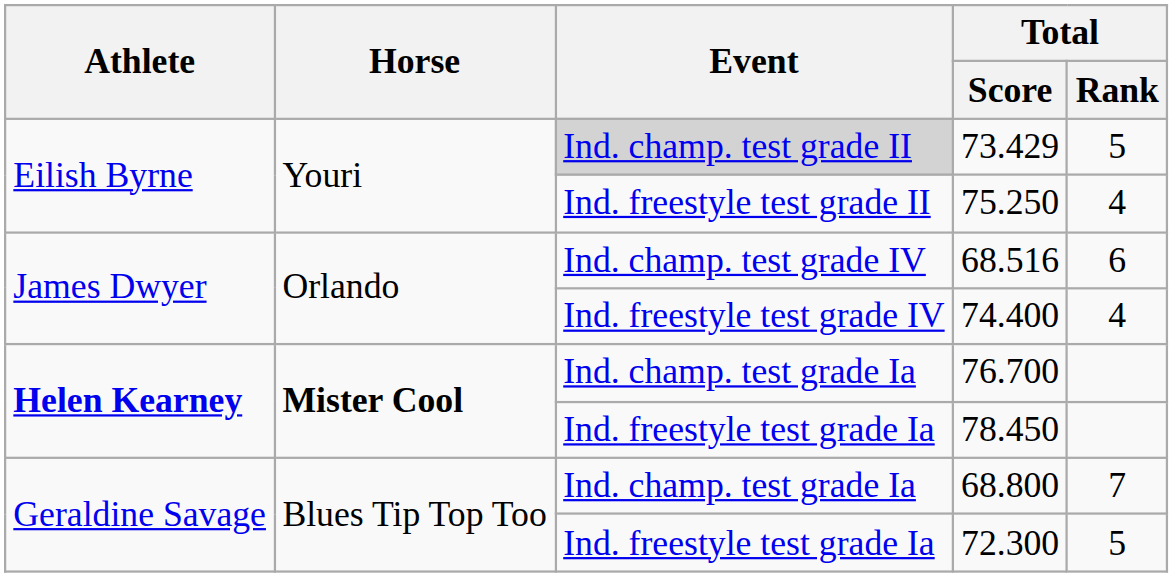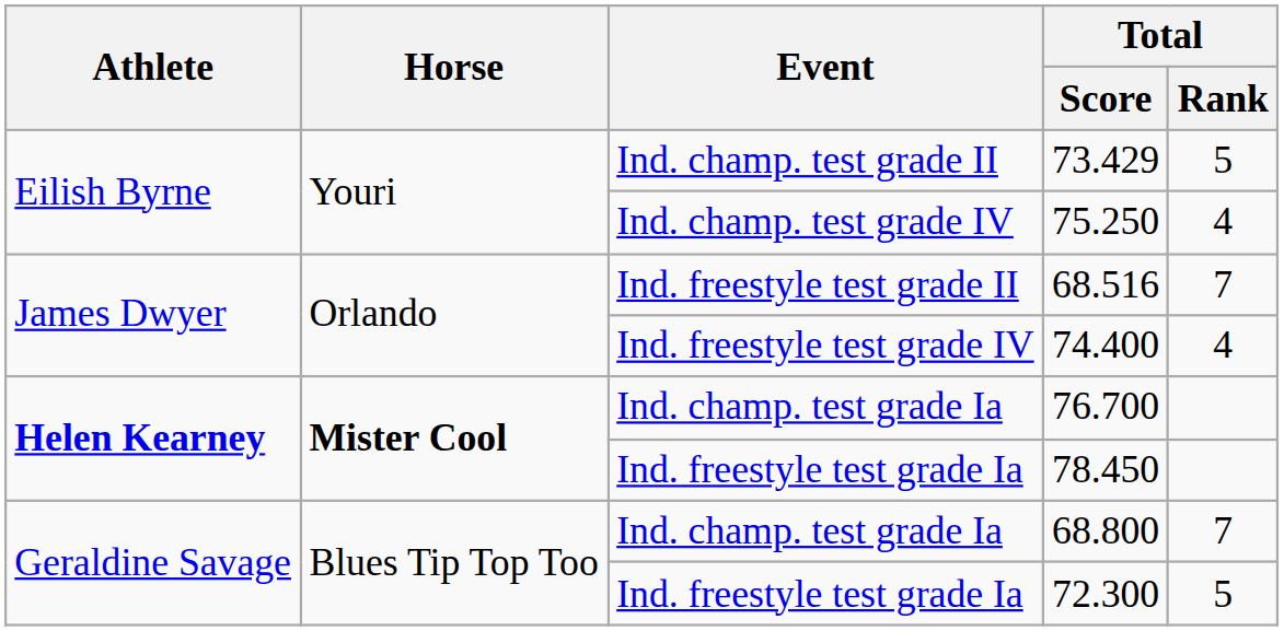73.429 | Event: lightgrey background -> no background
75.250 | Event: Ind. freestyle test grade II -> Ind. champ. test grade IV
68.516 | Event: Ind. champ. test grade IV -> Ind. freestyle test grade II
68.516 | Total / Rank: 6 -> 7
